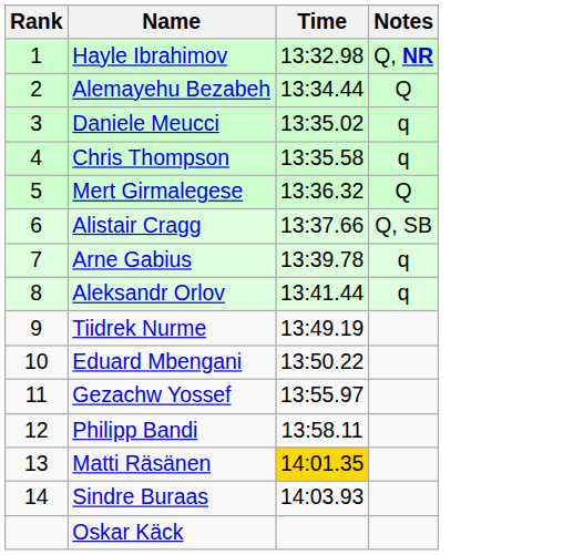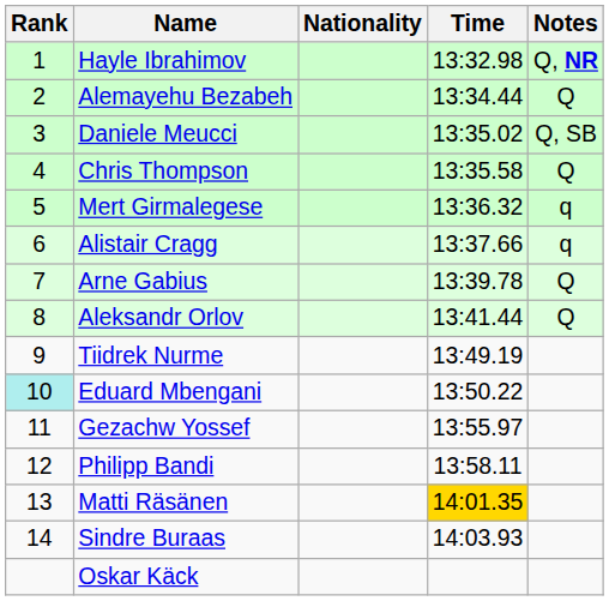+ column: Nationality
Daniele Meucci | Notes: q -> Q, SB
Chris Thompson | Notes: q -> Q
Mert Girmalegese | Notes: Q -> q
Alistair Cragg | Notes: Q, SB -> q
Arne Gabius | Notes: q -> Q
Aleksandr Orlov | Notes: q -> Q
Eduard Mbengani | Rank: no background -> paleturquoise background
